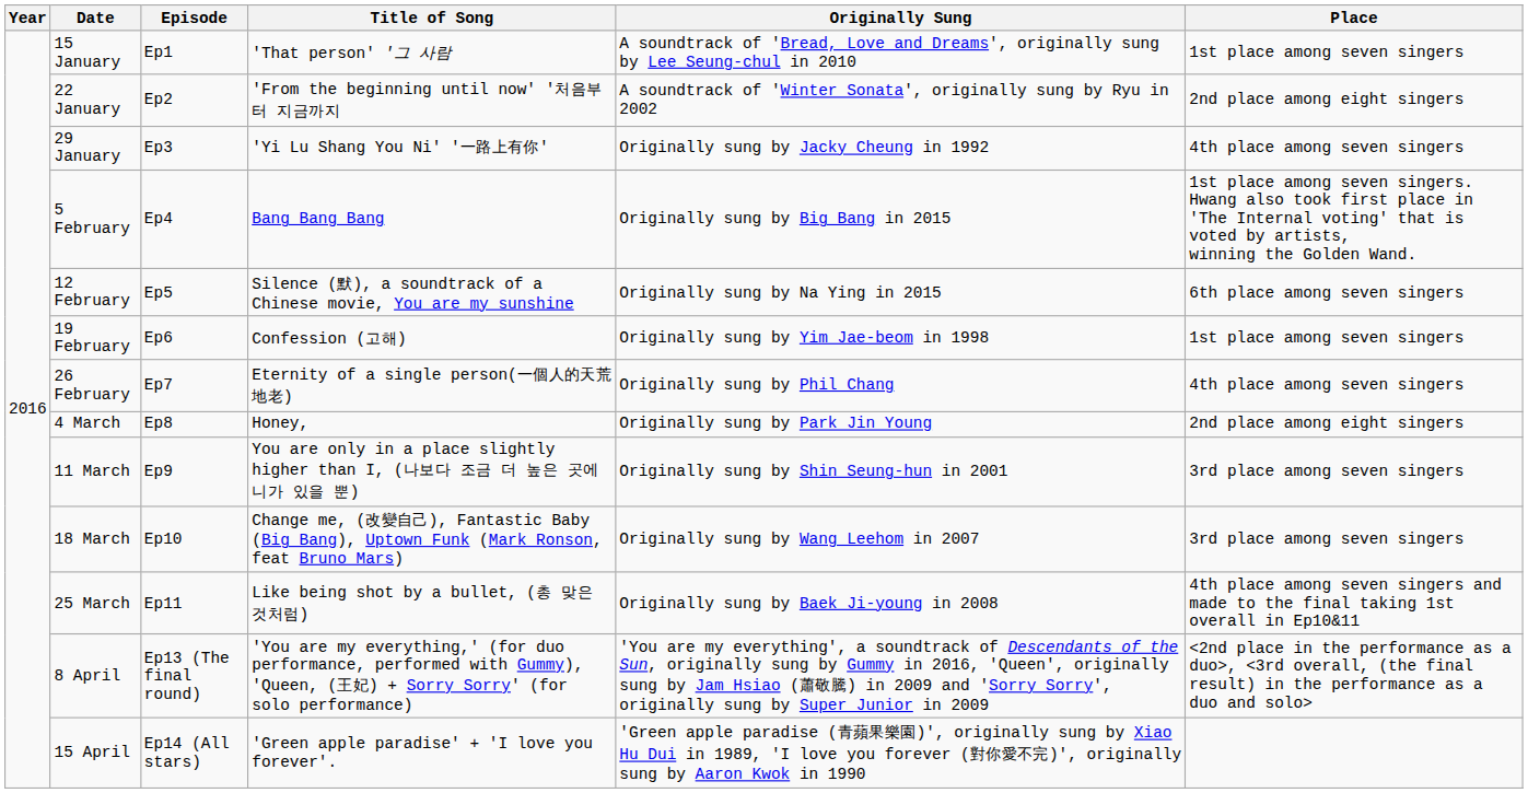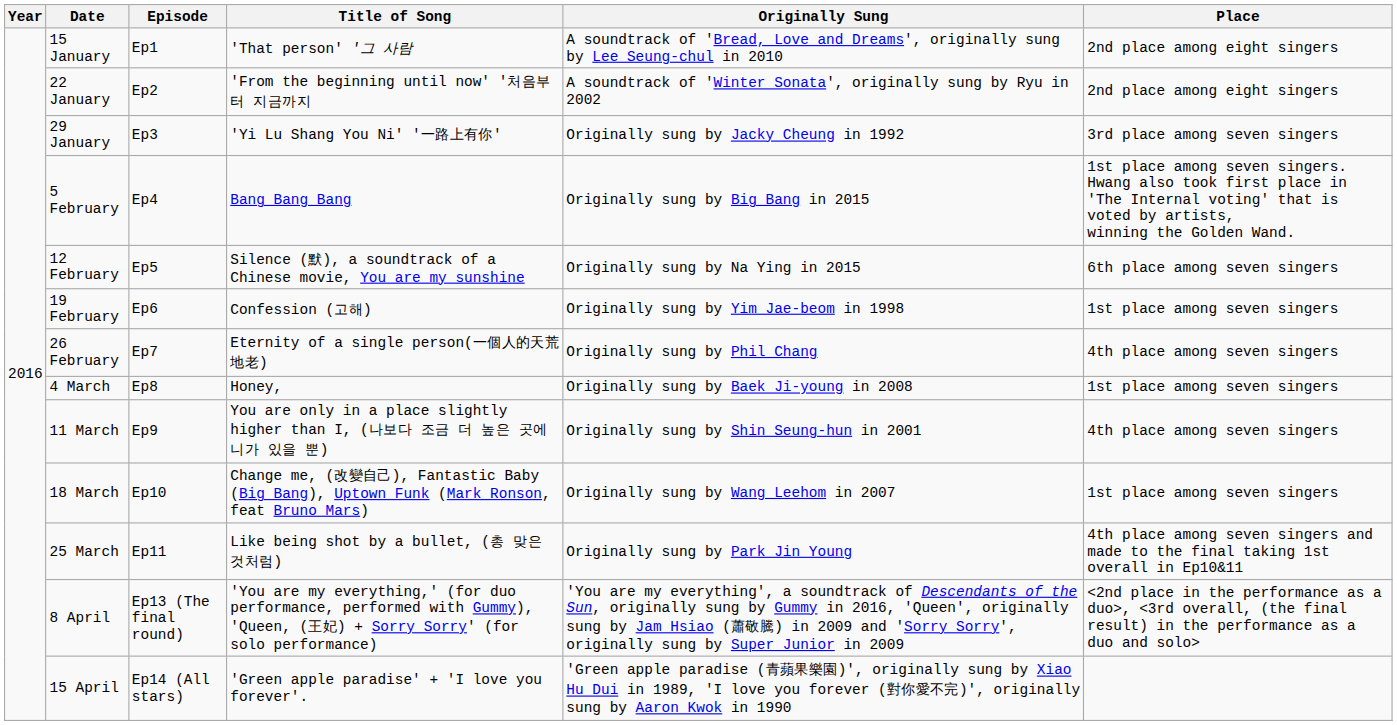15 January | Place: 1st place among seven singers -> 2nd place among eight singers
29 January | Place: 4th place among seven singers -> 3rd place among seven singers
4 March | Originally Sung: Originally sung by Park Jin Young -> Originally sung by Baek Ji-young in 2008
4 March | Place: 2nd place among eight singers -> 1st place among seven singers
11 March | Place: 3rd place among seven singers -> 4th place among seven singers
18 March | Place: 3rd place among seven singers -> 1st place among seven singers
25 March | Originally Sung: Originally sung by Baek Ji-young in 2008 -> Originally sung by Park Jin Young
